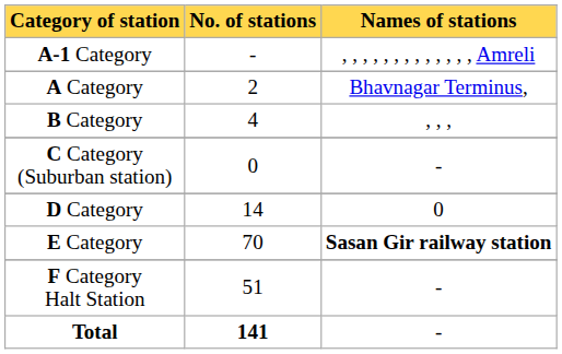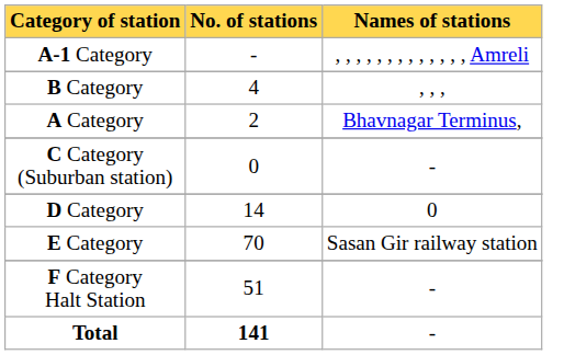rows swapped: A Category <-> B Category
E Category | Names of stations: bold -> normal
